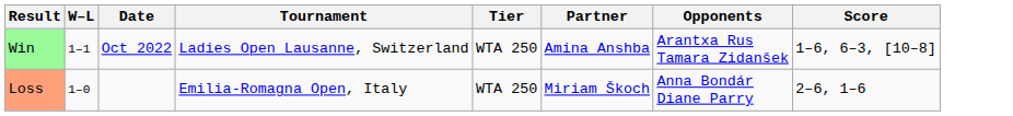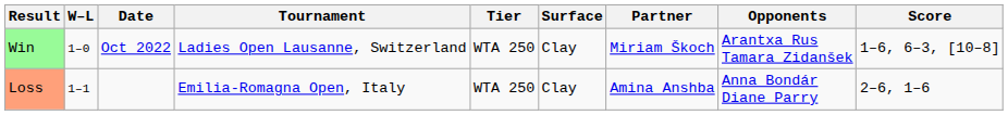+ column: Surface | Clay | Clay
Win | W–L: 1–1 -> 1–0
Win | Partner: Amina Anshba -> Miriam Škoch
Loss | W–L: 1–0 -> 1–1
Loss | Partner: Miriam Škoch -> Amina Anshba
